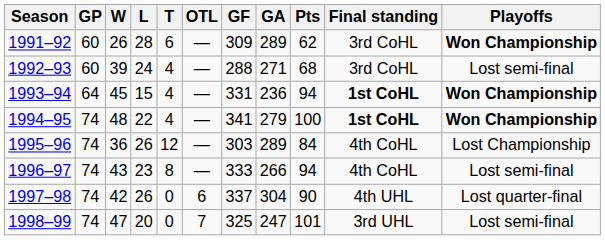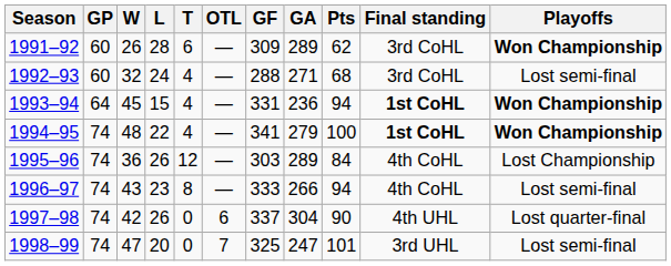1992–93 | W: 39 -> 32
